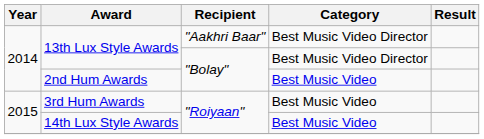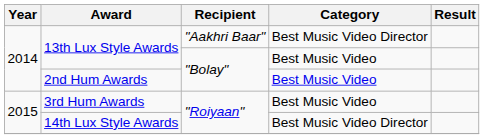13th Lux Style Awards / "Bolay" | Category: Best Music Video Director -> Best Music Video
14th Lux Style Awards | Category: Best Music Video -> Best Music Video Director
